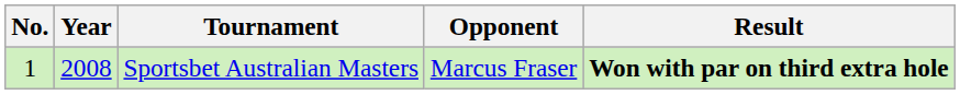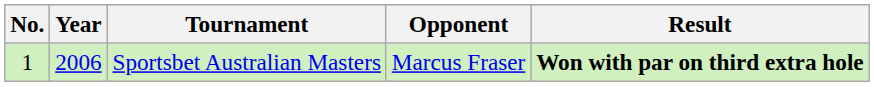Sportsbet Australian Masters | Year: 2008 -> 2006
